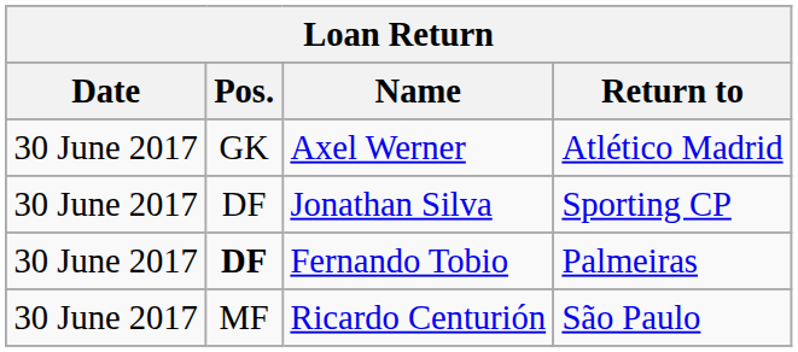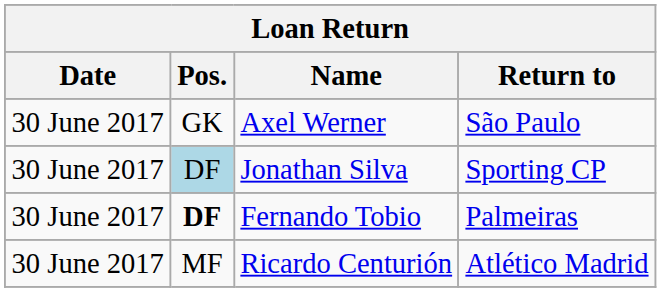Axel Werner | Return to: Atlético Madrid -> São Paulo
Jonathan Silva | Pos.: no background -> lightblue background
Ricardo Centurión | Return to: São Paulo -> Atlético Madrid
